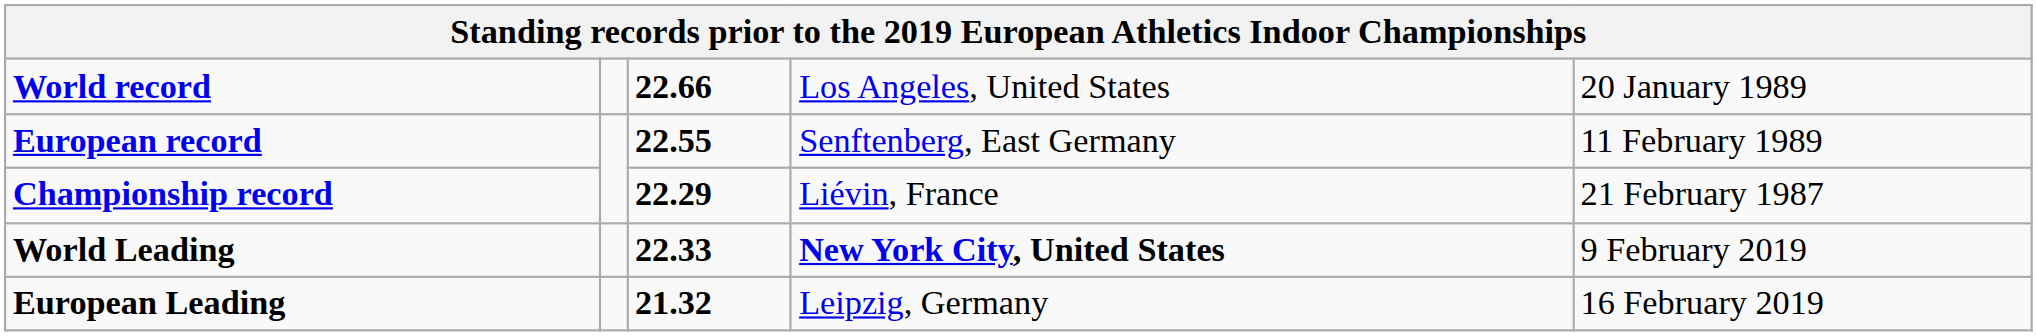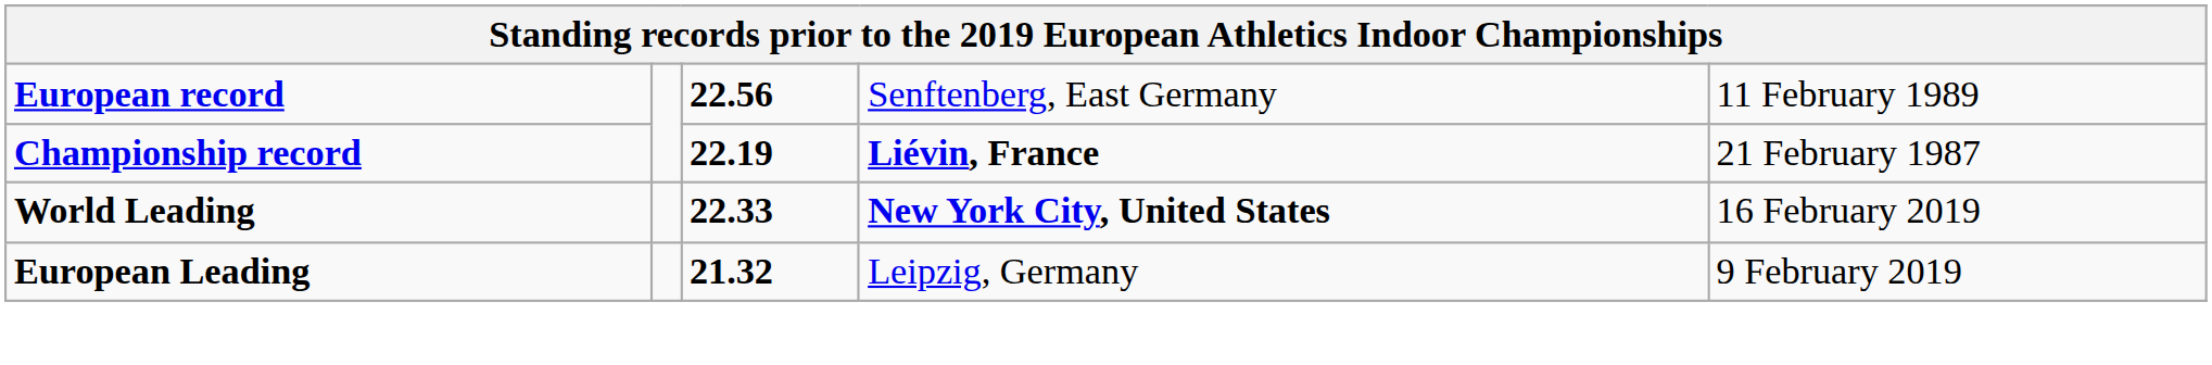- row: World record | 22.66 | Los Angeles, United States | 20 January 1989
European record | column 3: 22.55 -> 22.56
Championship record | column 3: 22.29 -> 22.19
Championship record | column 4: normal -> bold
World Leading | column 5: 9 February 2019 -> 16 February 2019
European Leading | column 5: 16 February 2019 -> 9 February 2019
